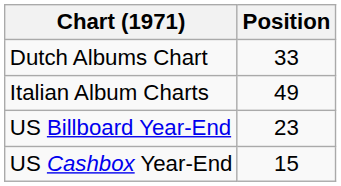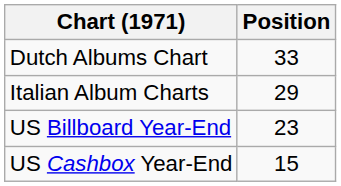Italian Album Charts | Position: 49 -> 29
